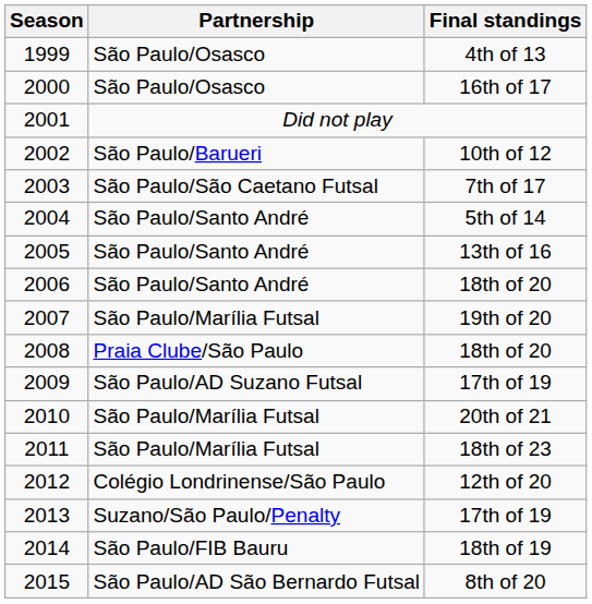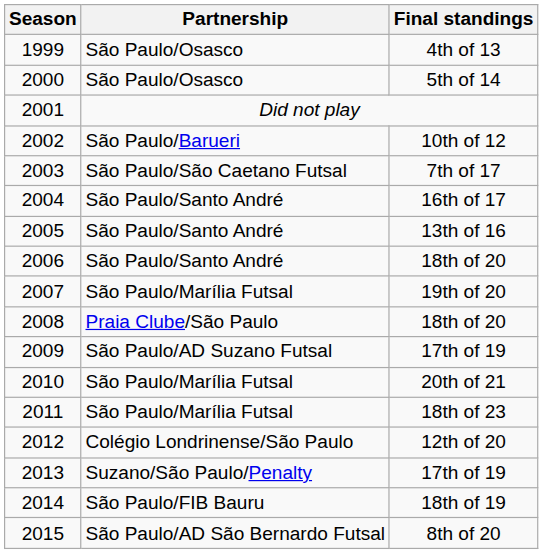2000 | Final standings: 16th of 17 -> 5th of 14
2004 | Final standings: 5th of 14 -> 16th of 17
